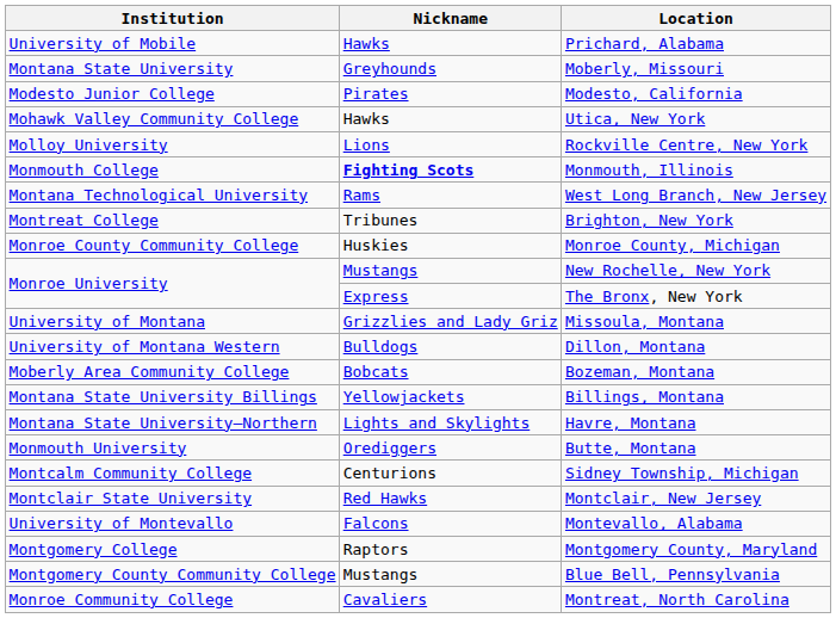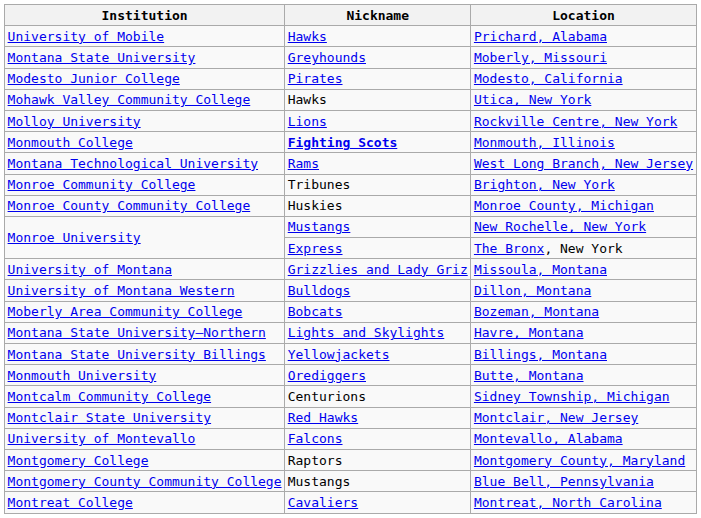Brighton, New York | Institution: Montreat College -> Monroe Community College
rows swapped: Billings, Montana <-> Havre, Montana
Montreat, North Carolina | Institution: Monroe Community College -> Montreat College
